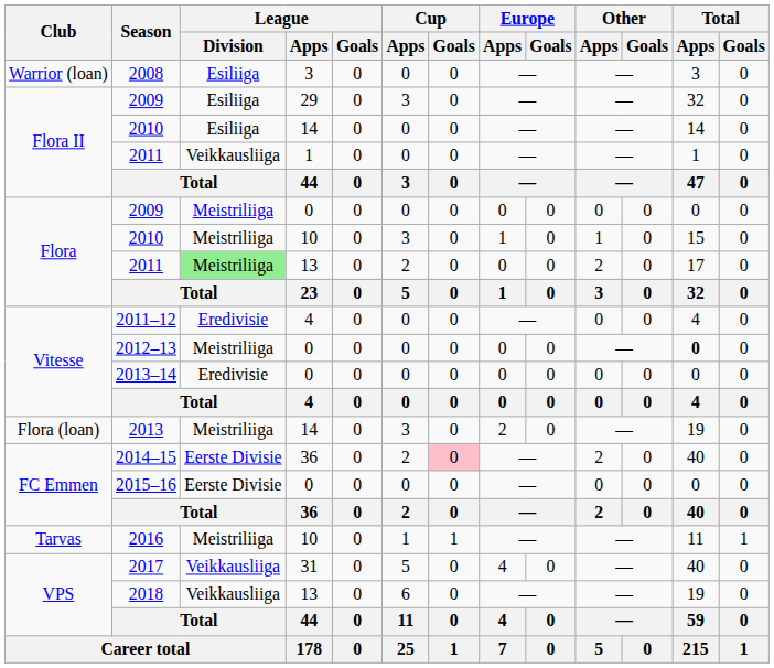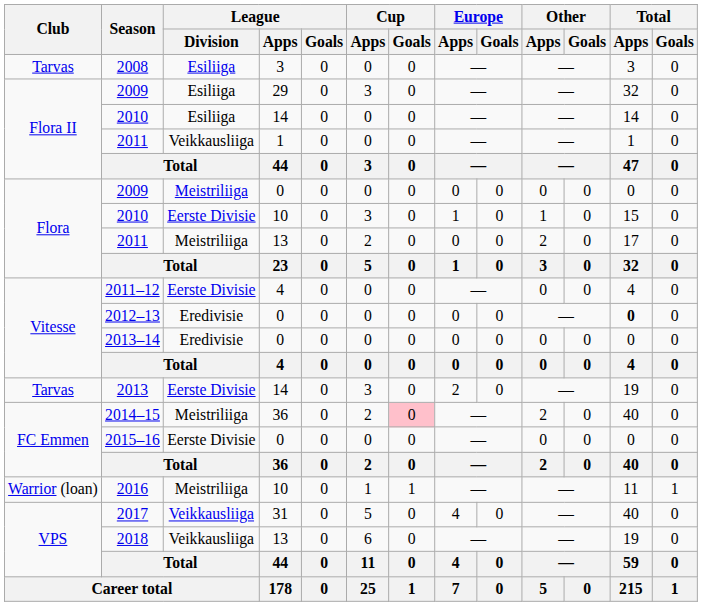2008 | Club: Warrior (loan) -> Tarvas
2010 / 10 | League / Division: Meistriliiga -> Eerste Divisie
2011 / 13 | League / Division: lightgreen background -> no background
2011–12 | League / Division: Eredivisie -> Eerste Divisie
2012–13 | League / Division: Meistriliiga -> Eredivisie
2013 | Club: Flora (loan) -> Tarvas
2013 | League / Division: Meistriliiga -> Eerste Divisie
2014–15 | League / Division: Eerste Divisie -> Meistriliiga
2016 | Club: Tarvas -> Warrior (loan)
